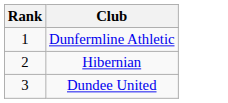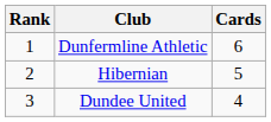+ column: Cards | 6 | 5 | 4
